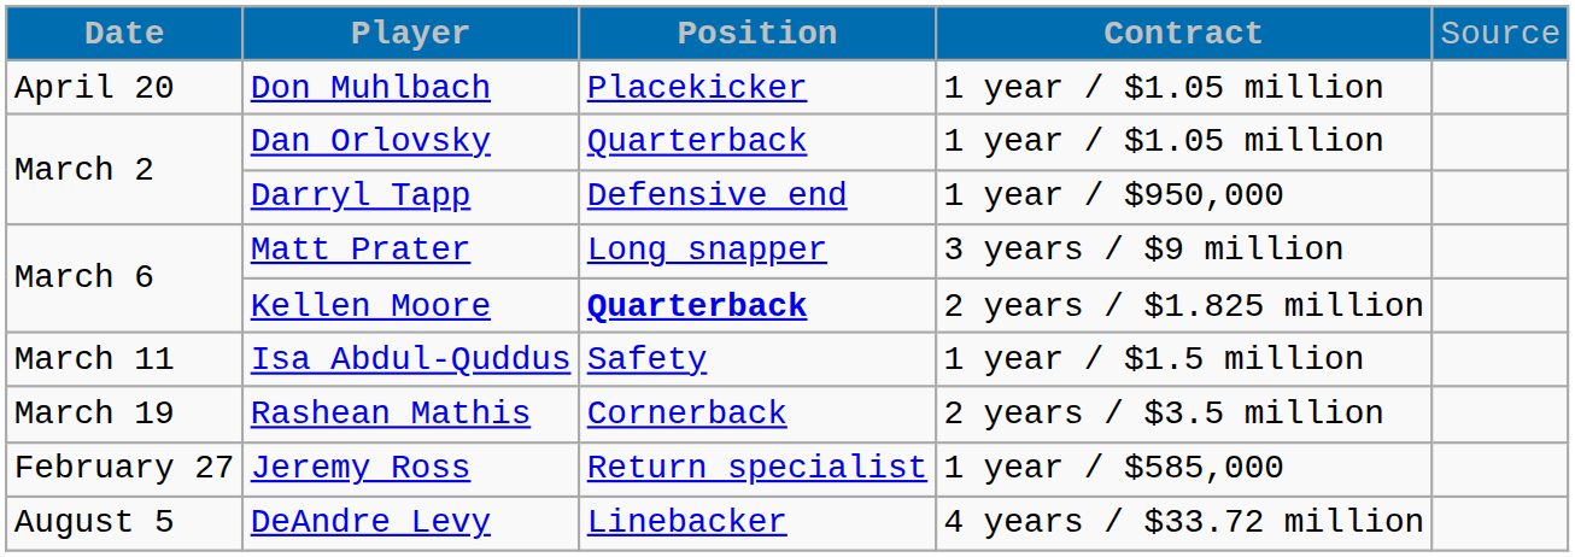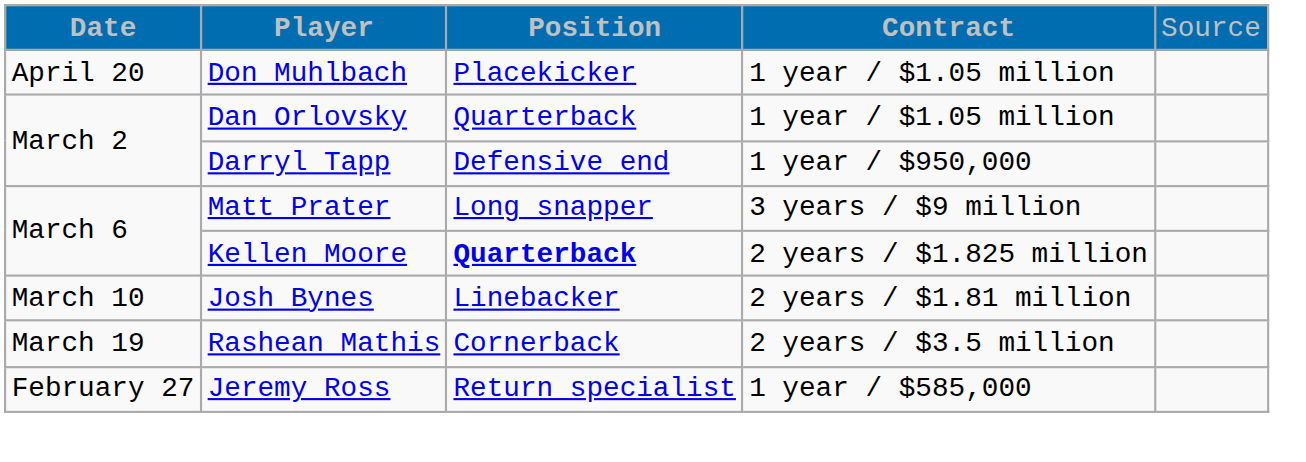+ row: March 10 | Josh Bynes | Linebacker | 2 years / $1.81 million
- row: March 11 | Isa Abdul-Quddus | Safety | 1 year / $1.5 million
- row: August 5 | DeAndre Levy | Linebacker | 4 years / $33.72 million
